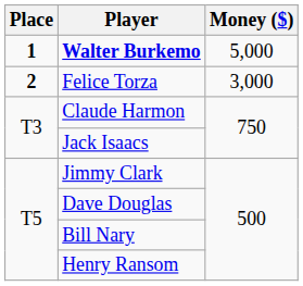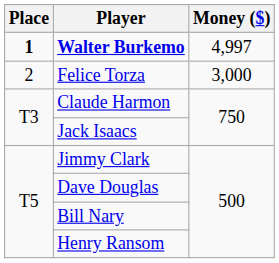Walter Burkemo | Money ($): 5,000 -> 4,997
Felice Torza | Place: bold -> normal
